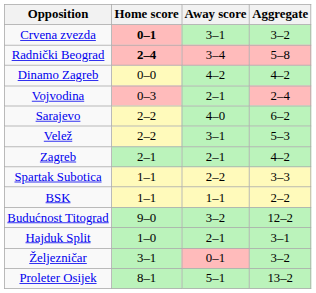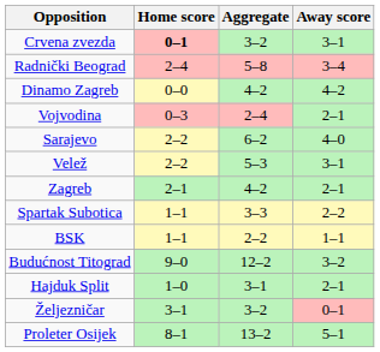columns swapped: Away score <-> Aggregate
Radnički Beograd | Home score: bold -> normal
